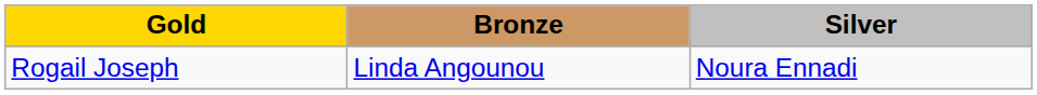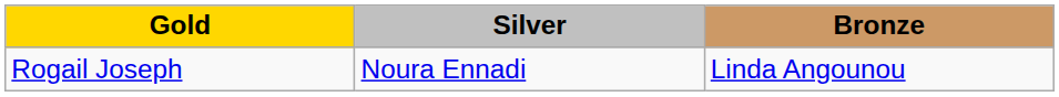columns swapped: Silver <-> Bronze
